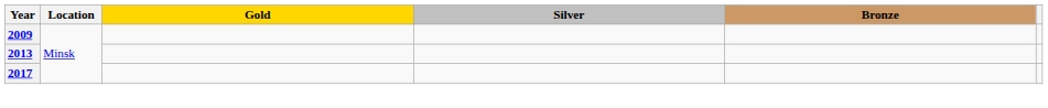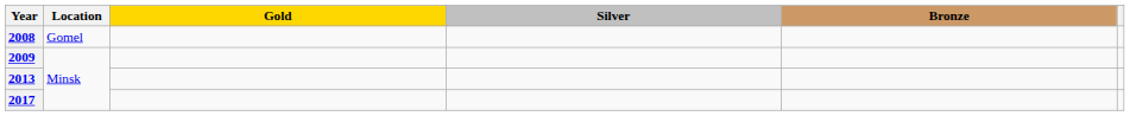+ row: 2008 | Gomel
